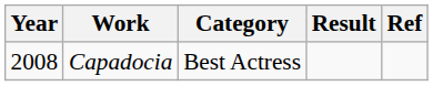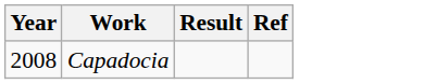- column: Category | Best Actress
